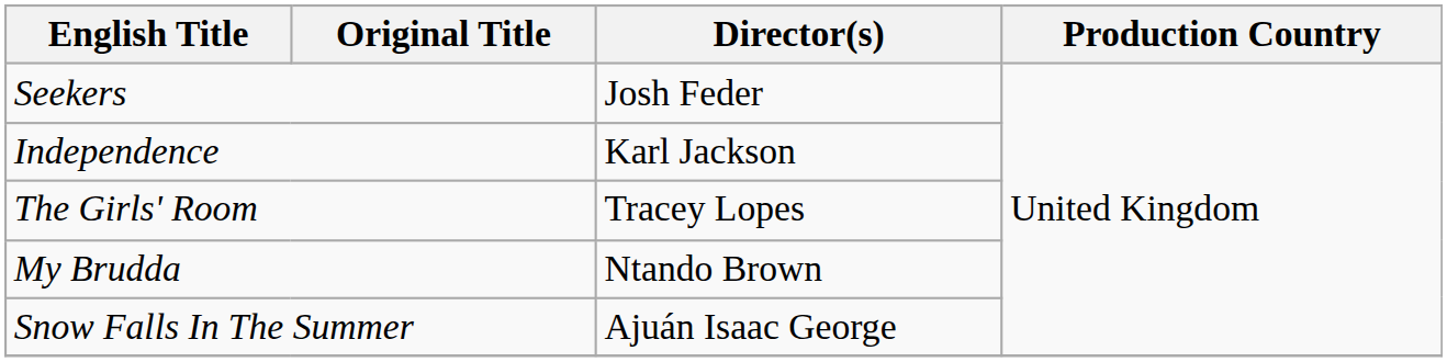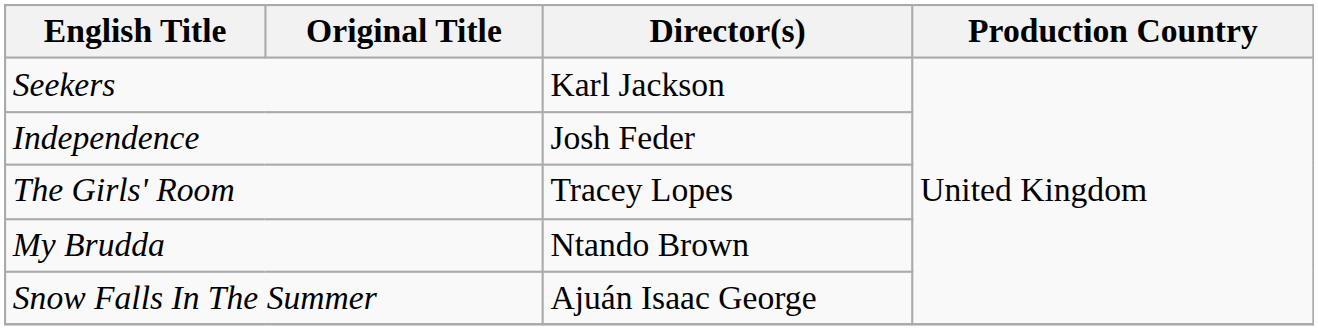Seekers | Director(s): Josh Feder -> Karl Jackson
Independence | Director(s): Karl Jackson -> Josh Feder
